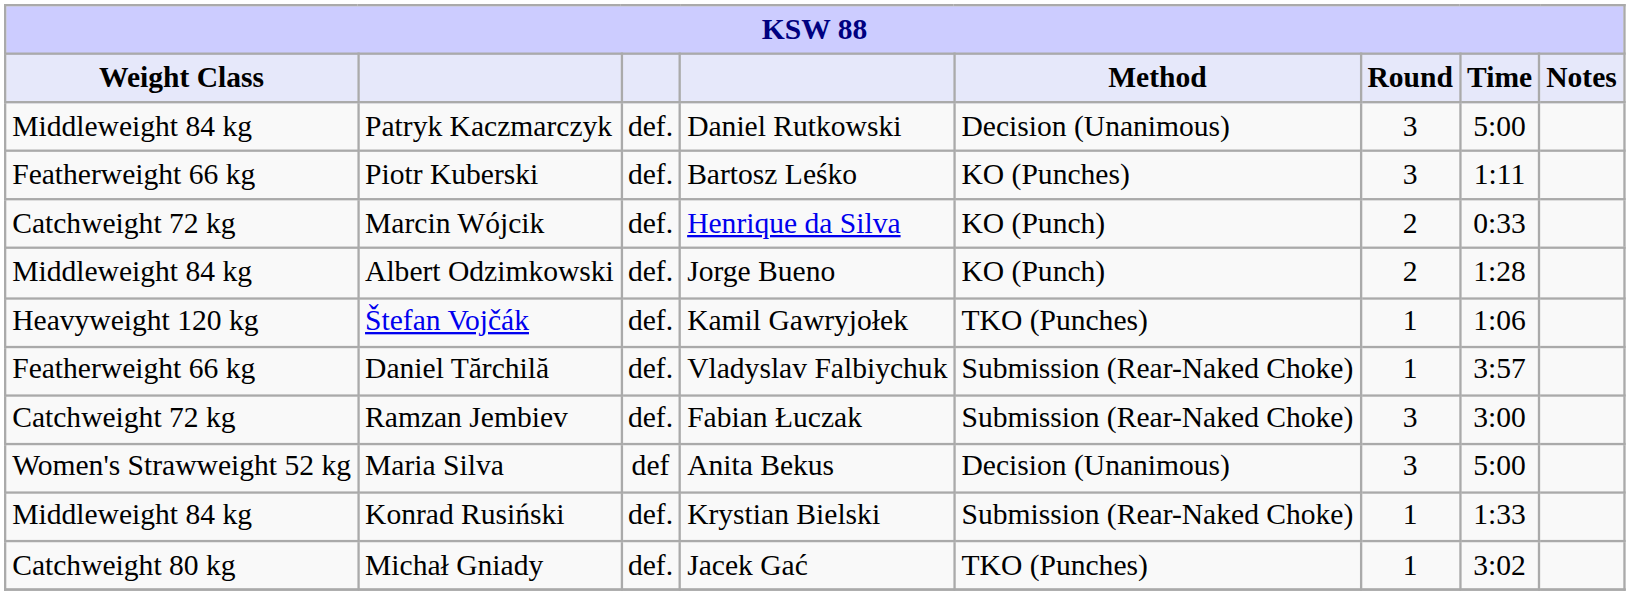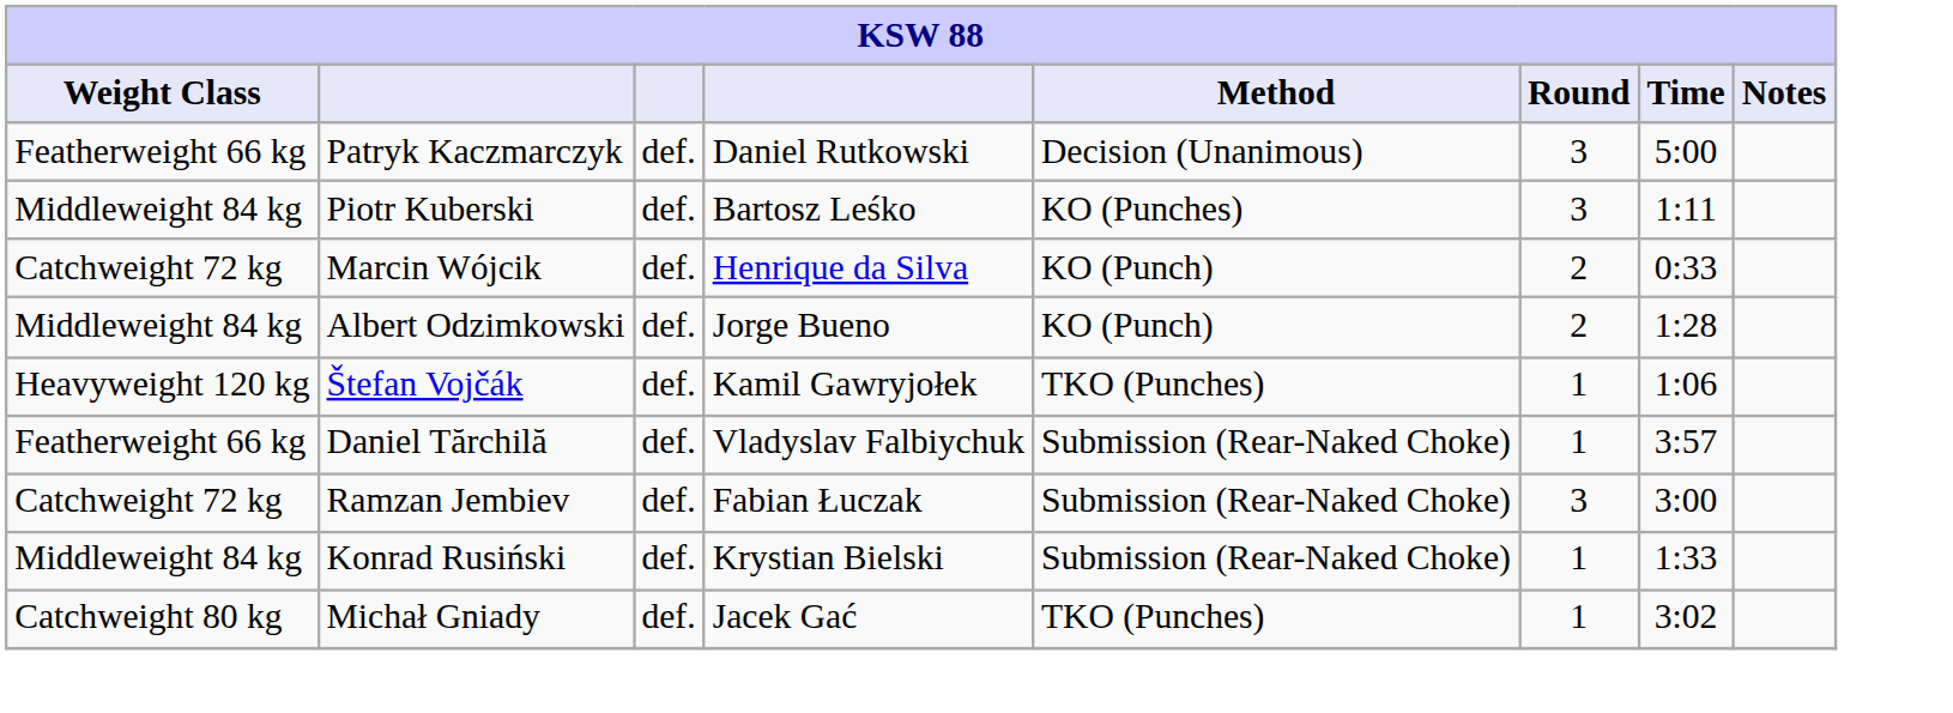Patryk Kaczmarczyk | Weight Class: Middleweight 84 kg -> Featherweight 66 kg
Piotr Kuberski | Weight Class: Featherweight 66 kg -> Middleweight 84 kg
- row: Women's Strawweight 52 kg | Maria Silva | def | Anita Bekus | Decision (Unanimous) | 3 | 5:00
